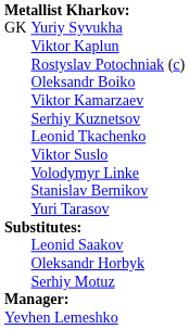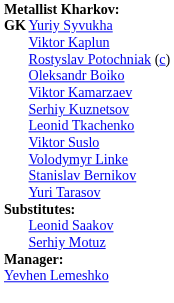Yuriy Syvukha | column 1: normal -> bold
- row: Oleksandr Horbyk
